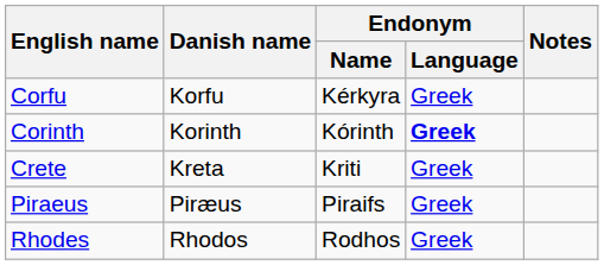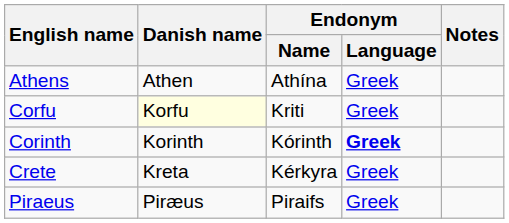+ row: Athens | Athen | Athína | Greek
Corfu | Danish name: no background -> lightyellow background
Corfu | Endonym / Name: Kérkyra -> Kriti
Crete | Endonym / Name: Kriti -> Kérkyra
- row: Rhodes | Rhodos | Rodhos | Greek
